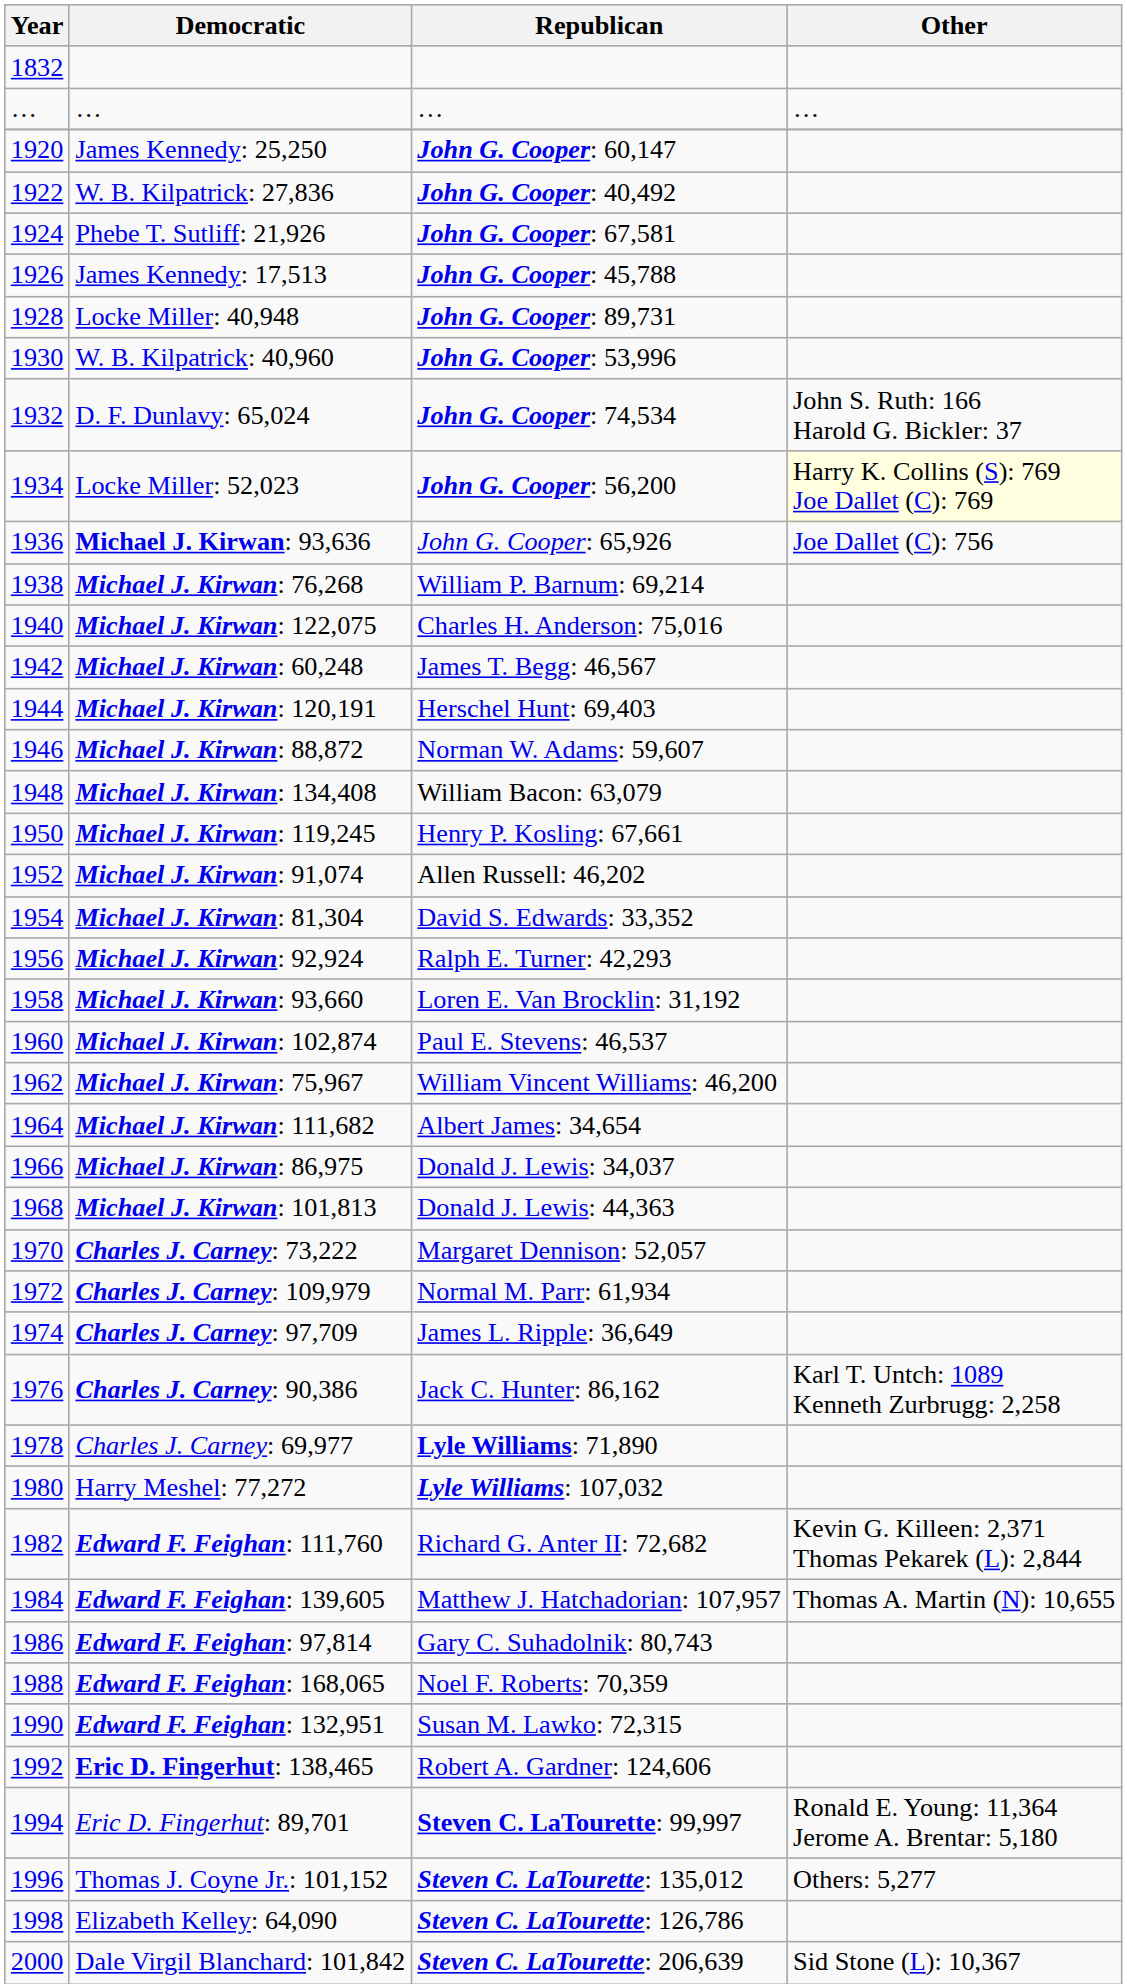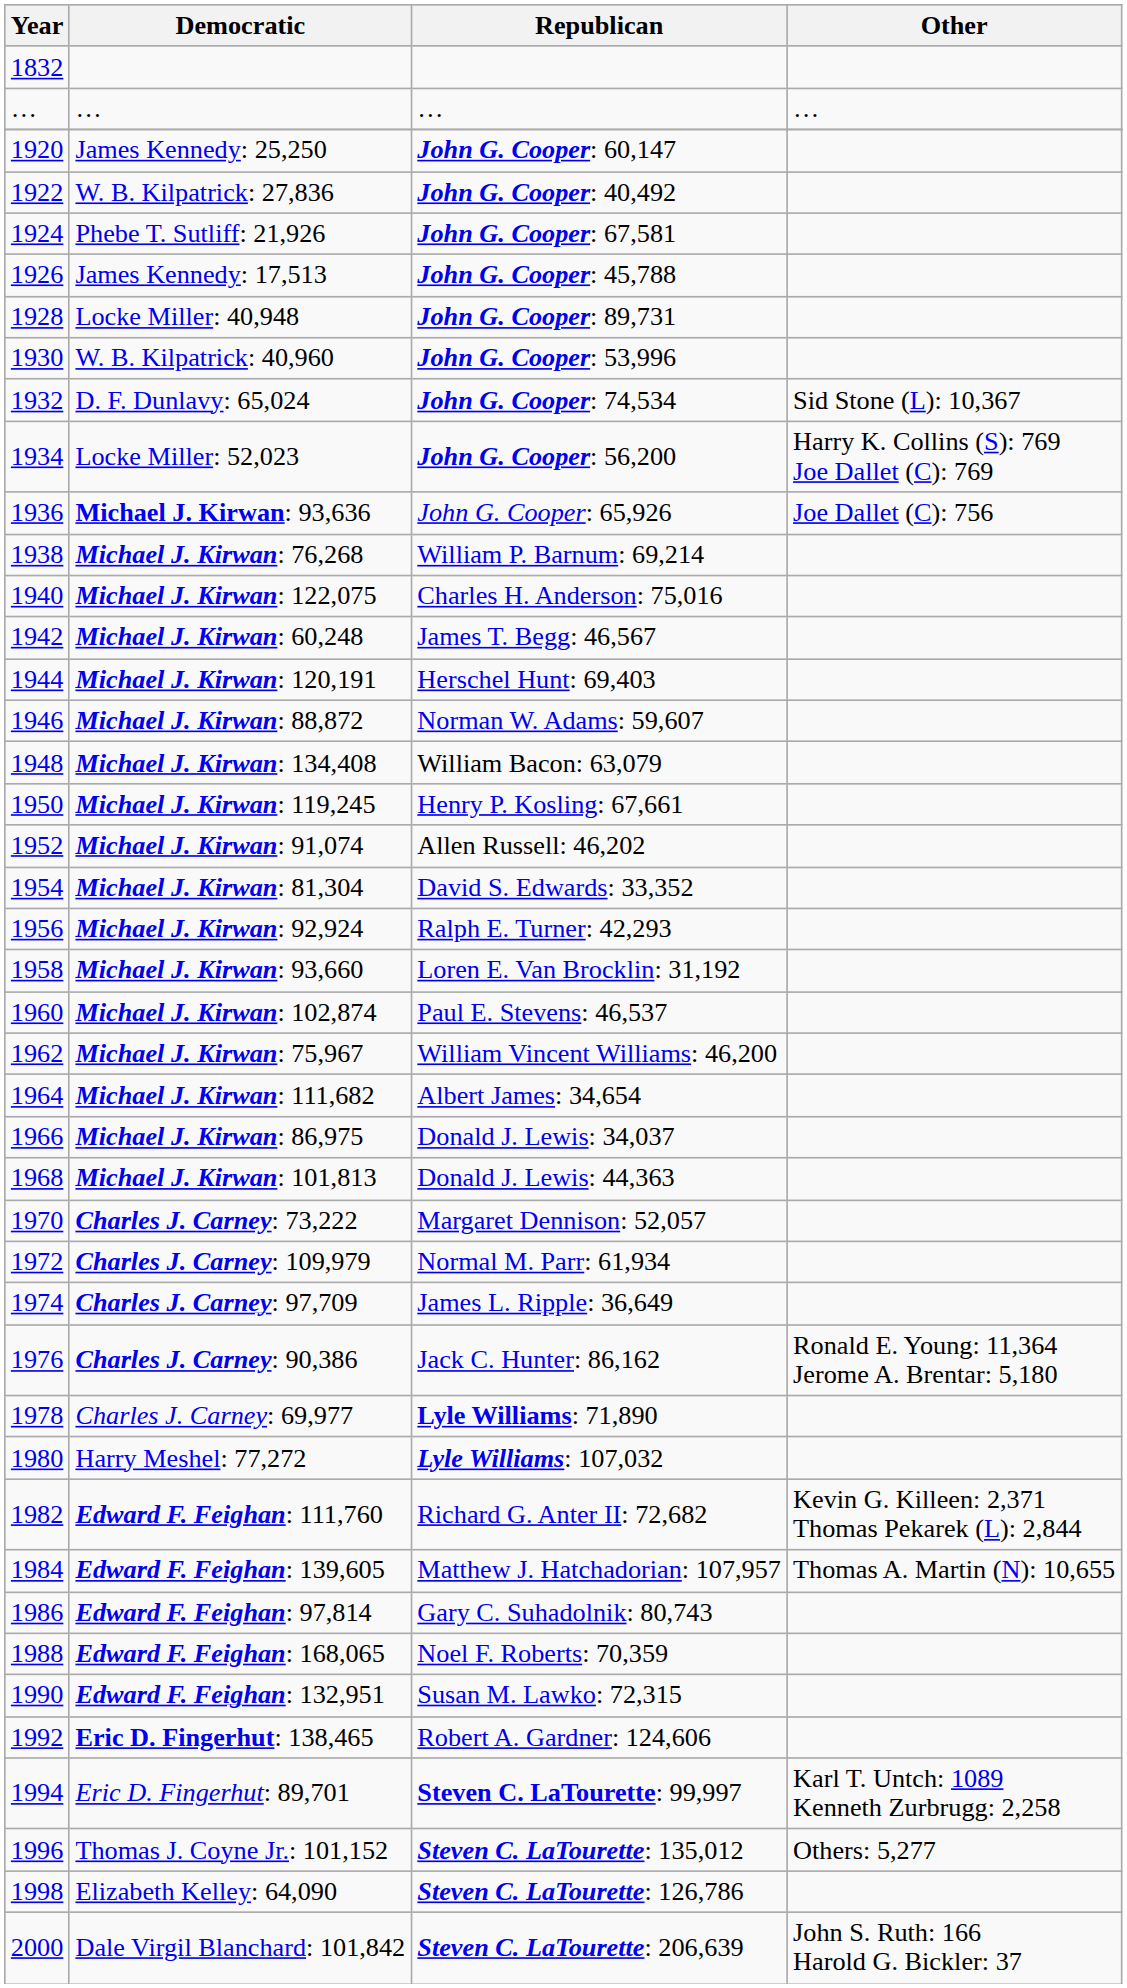D. F. Dunlavy: 65,024 | Other: John S. Ruth: 166 Harold G. Bickler: 37 -> Sid Stone (L): 10,367
Locke Miller: 52,023 | Other: lightyellow background -> no background
Charles J. Carney: 90,386 | Other: Karl T. Untch: 1089 Kenneth Zurbrugg: 2,258 -> Ronald E. Young: 11,364 Jerome A. Brentar: 5,180
Eric D. Fingerhut: 89,701 | Other: Ronald E. Young: 11,364 Jerome A. Brentar: 5,180 -> Karl T. Untch: 1089 Kenneth Zurbrugg: 2,258
Dale Virgil Blanchard: 101,842 | Other: Sid Stone (L): 10,367 -> John S. Ruth: 166 Harold G. Bickler: 37
